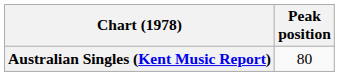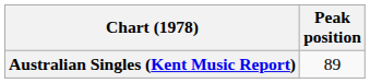Australian Singles (Kent Music Report) | Peak position: 80 -> 89
